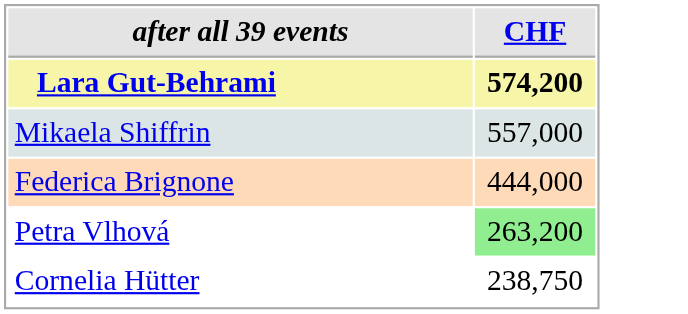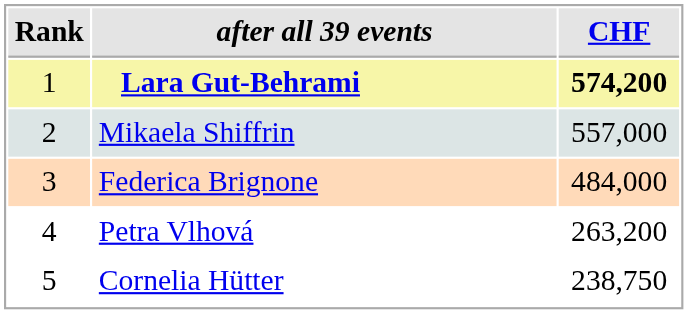+ column: Rank | 1 | 2 | 3 | 4 | 5
Federica Brignone | CHF: 444,000 -> 484,000
Petra Vlhová | CHF: lightgreen background -> no background
